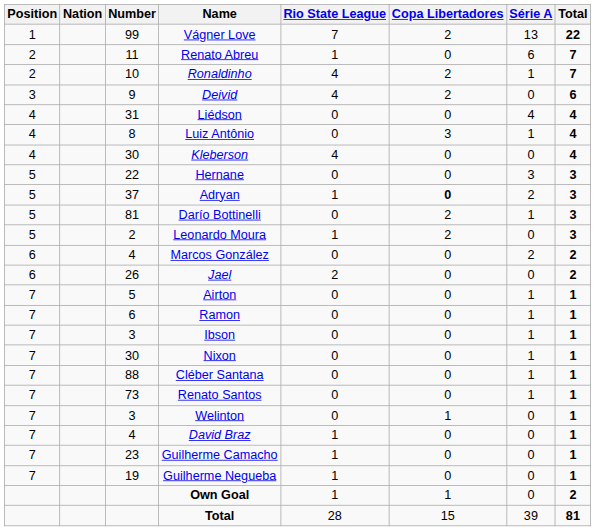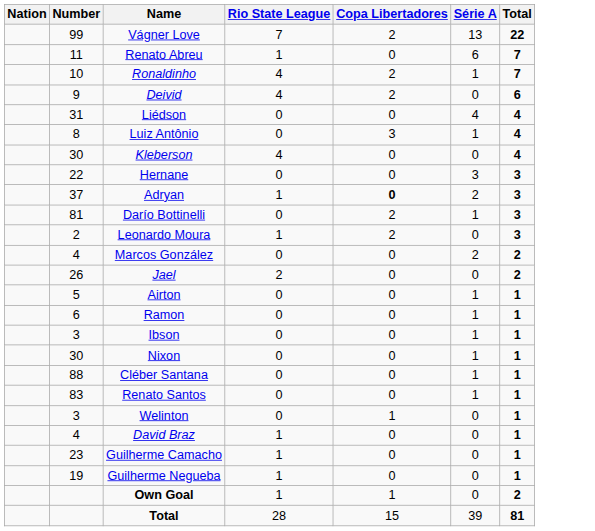- column: Position | 1 | 2 | 2 | 3 | 4 | 4 | 4 | 5 | 5 | 5 | 5 | 6 | 6 | 7 | 7 | 7 | 7 | 7 | 7 | 7 | 7 | 7 | 7
Renato Santos | Number: 73 -> 83
